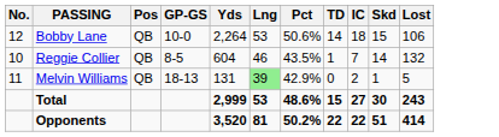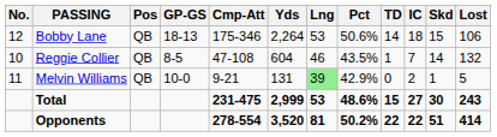+ column: Cmp-Att | 175-346 | 47-108 | 9-21 | 231-475 | 278-554
Bobby Lane | GP-GS: 10-0 -> 18-13
Melvin Williams | GP-GS: 18-13 -> 10-0
